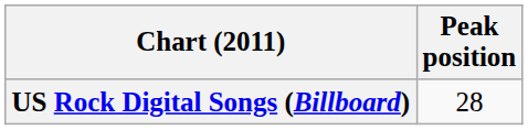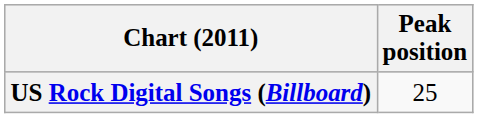US Rock Digital Songs (Billboard) | Peak position: 28 -> 25
